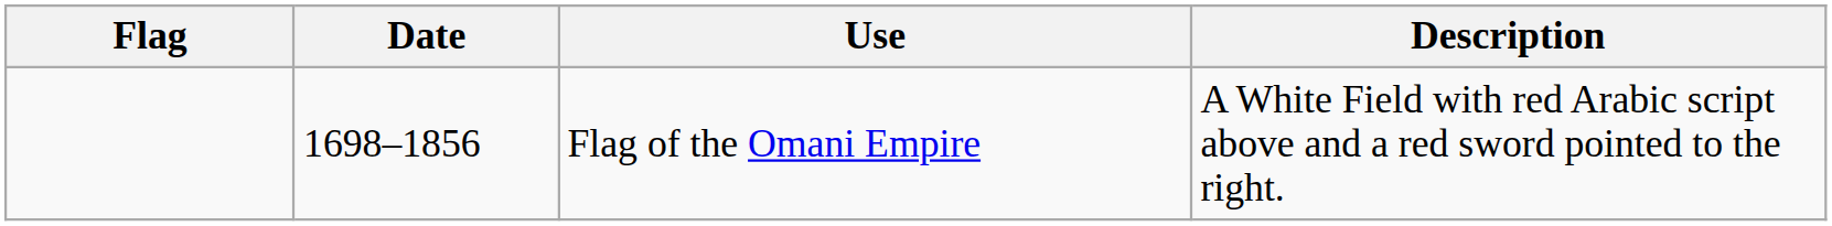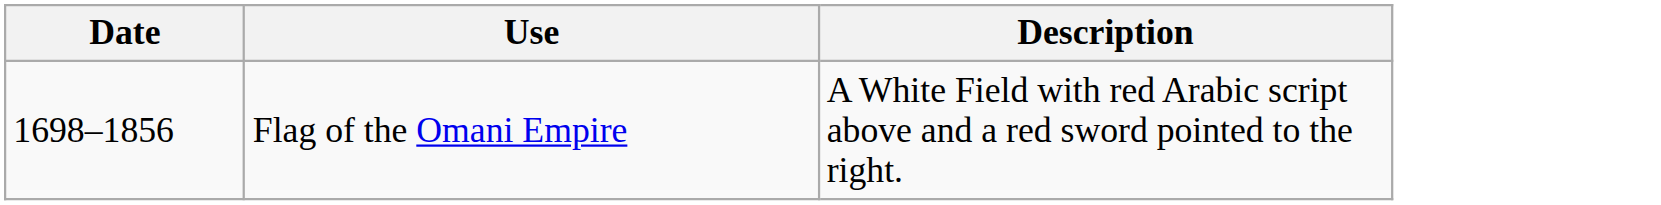- column: Flag
